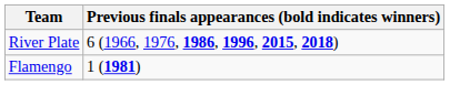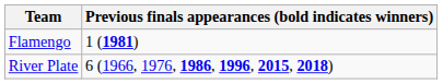rows swapped: Flamengo <-> River Plate
